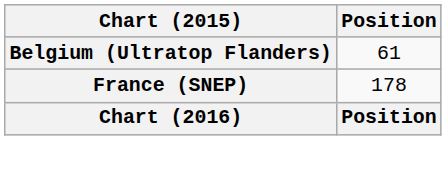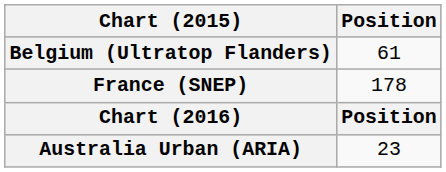+ row: Australia Urban (ARIA) | 23
